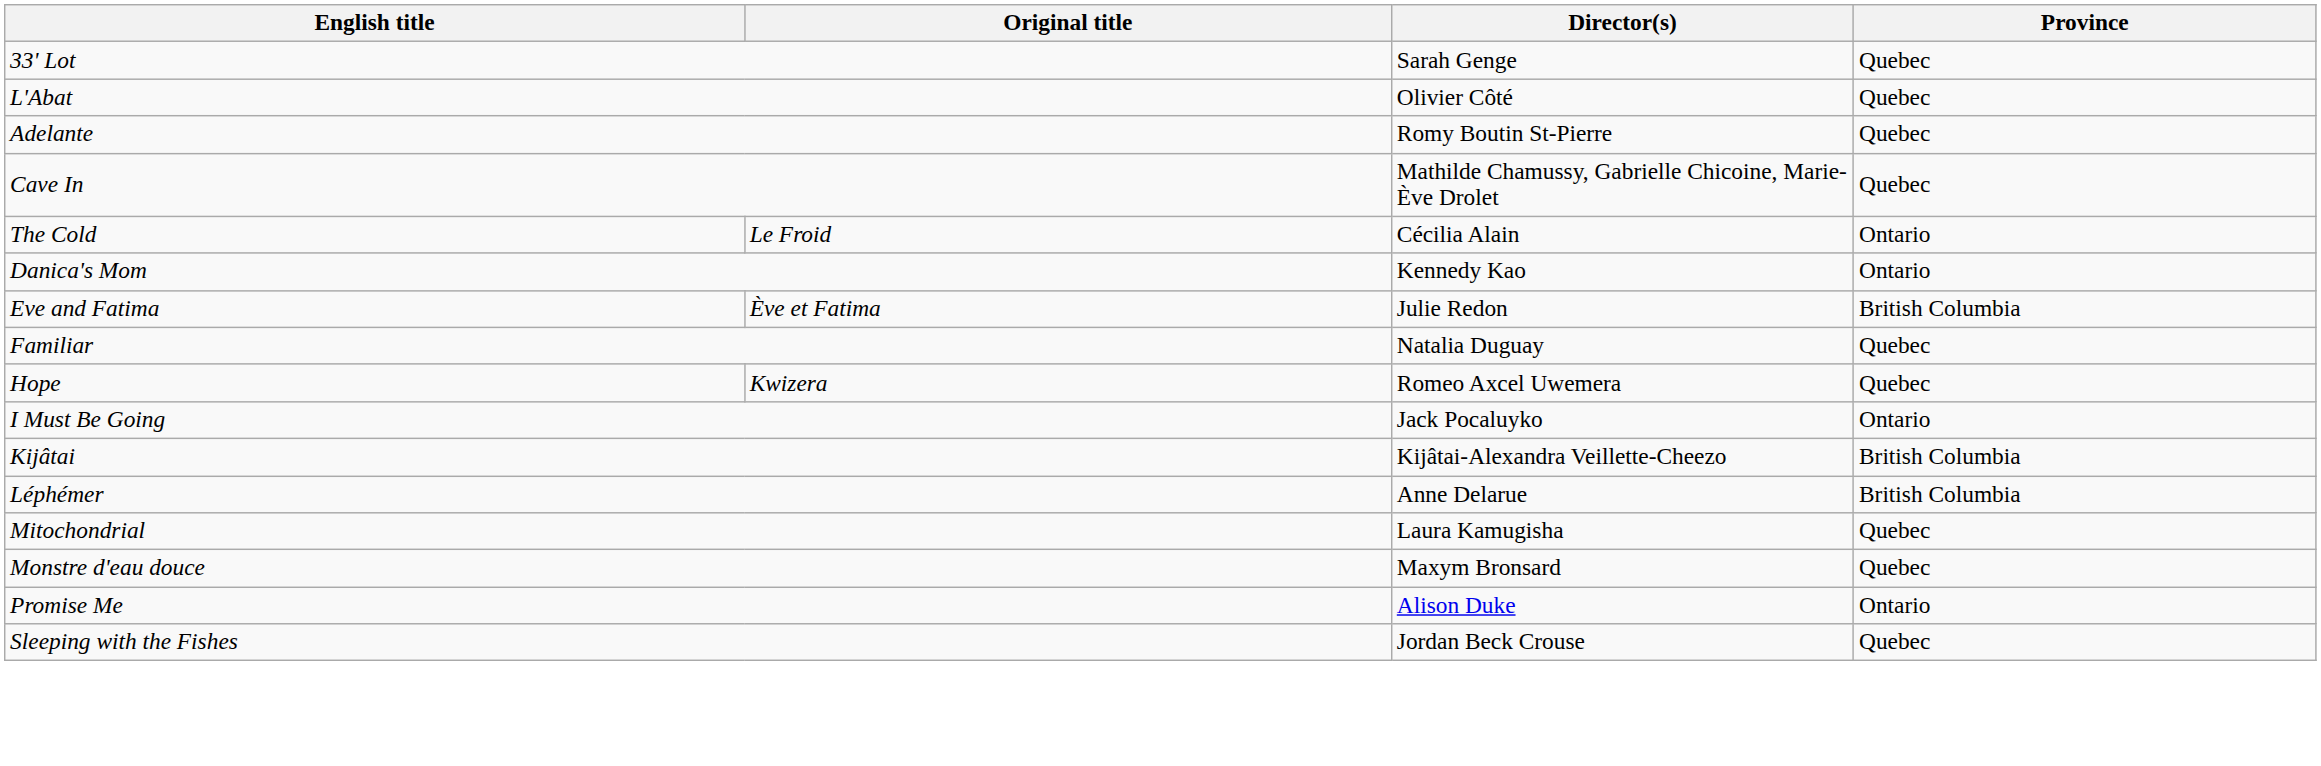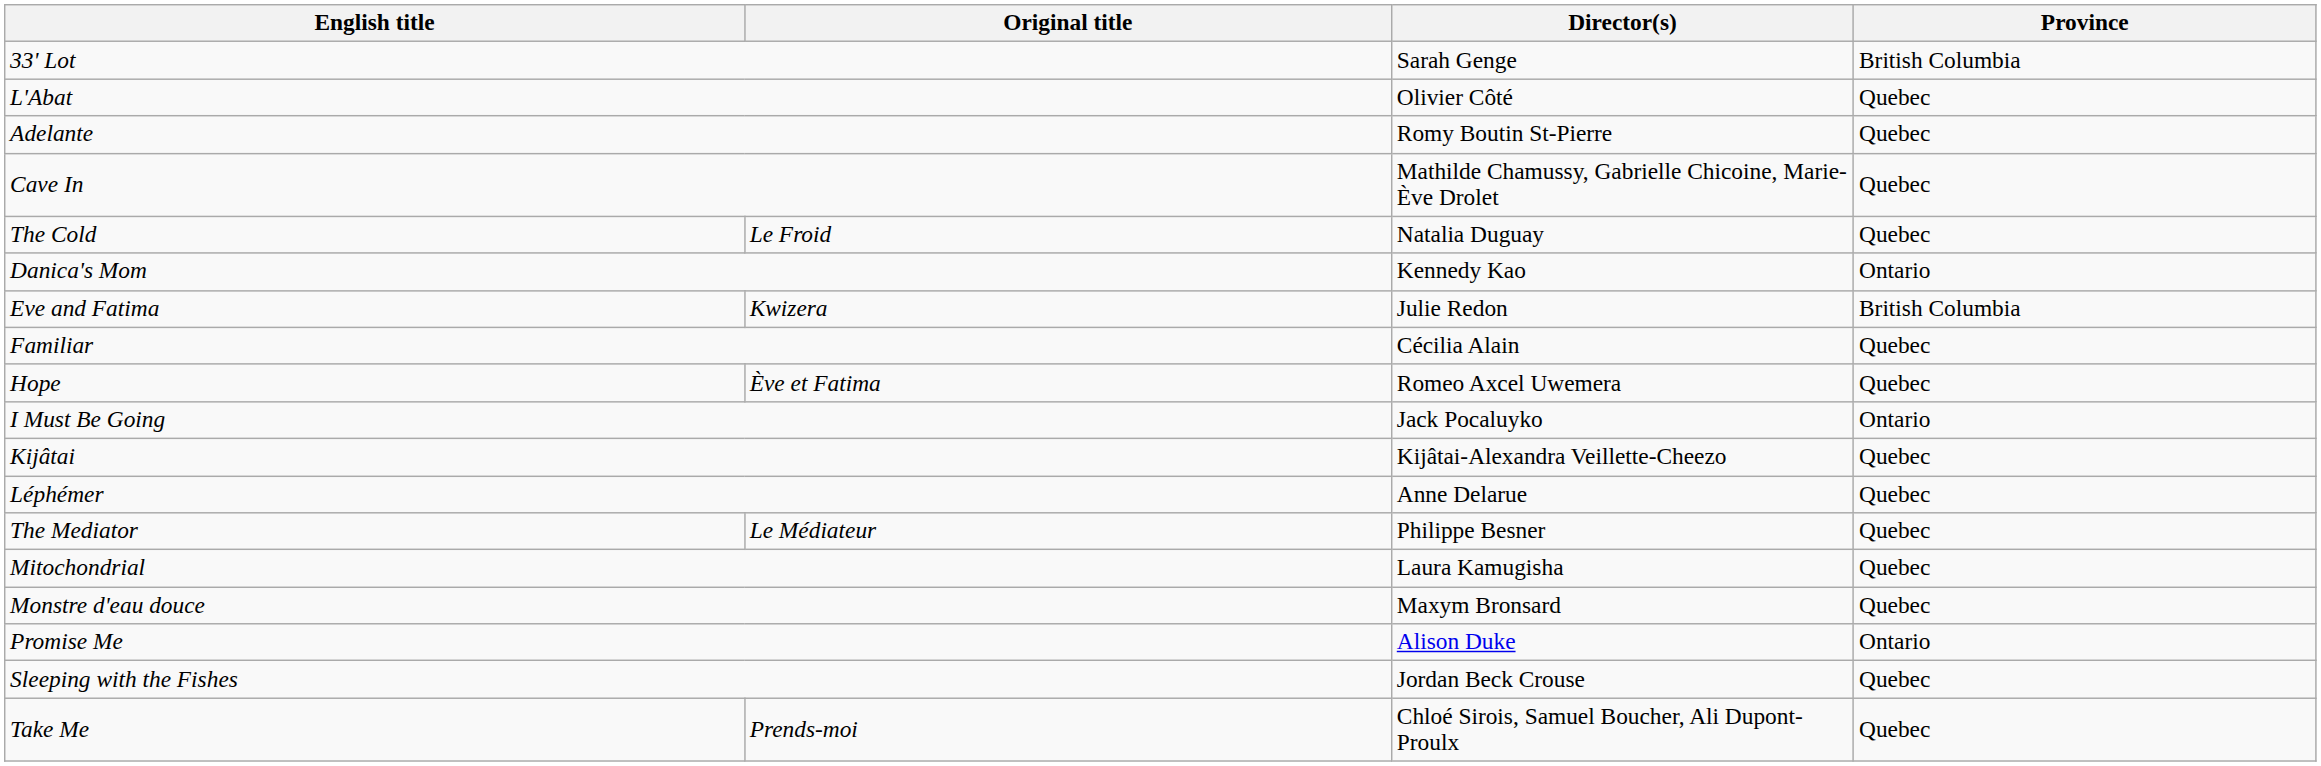33' Lot | Province: Quebec -> British Columbia
The Cold | Director(s): Cécilia Alain -> Natalia Duguay
The Cold | Province: Ontario -> Quebec
Eve and Fatima | Original title: Ève et Fatima -> Kwizera
Familiar | Director(s): Natalia Duguay -> Cécilia Alain
Hope | Original title: Kwizera -> Ève et Fatima
Kijâtai | Province: British Columbia -> Quebec
Léphémer | Province: British Columbia -> Quebec
+ row: The Mediator | Le Médiateur | Philippe Besner | Quebec
+ row: Take Me | Prends-moi | Chloé Sirois, Samuel Boucher, Ali Dupont-Proulx | Quebec
